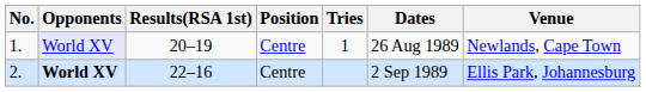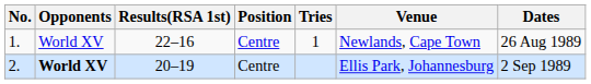columns swapped: Dates <-> Venue
1. | Opponents: lavender background -> no background
1. | Results(RSA 1st): 20–19 -> 22–16
2. | Results(RSA 1st): 22–16 -> 20–19
